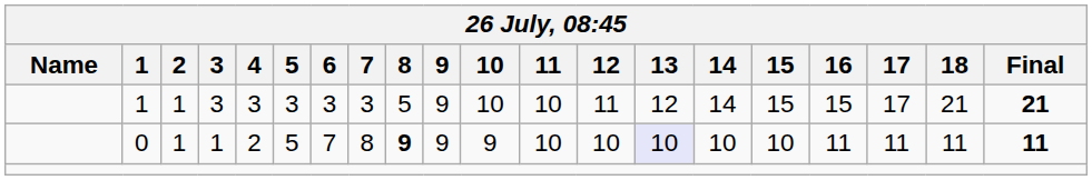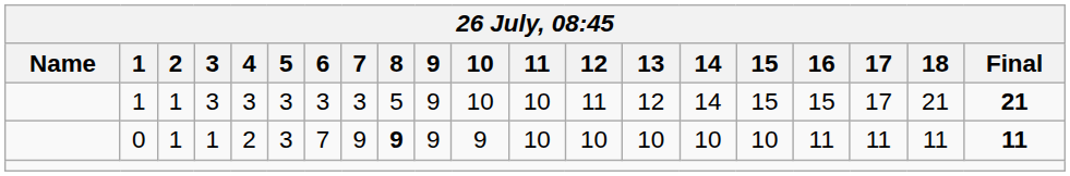0 | 5: 5 -> 3
0 | 7: 8 -> 9
0 | 13: lavender background -> no background
